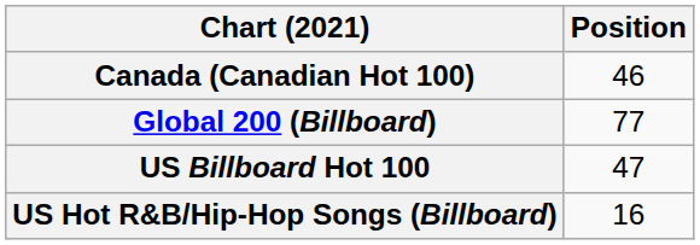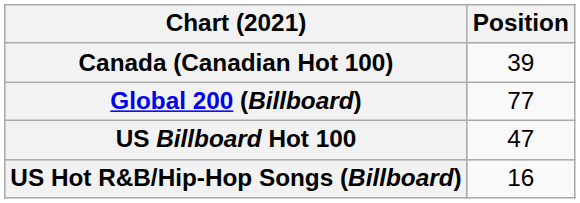Canada (Canadian Hot 100) | Position: 46 -> 39
